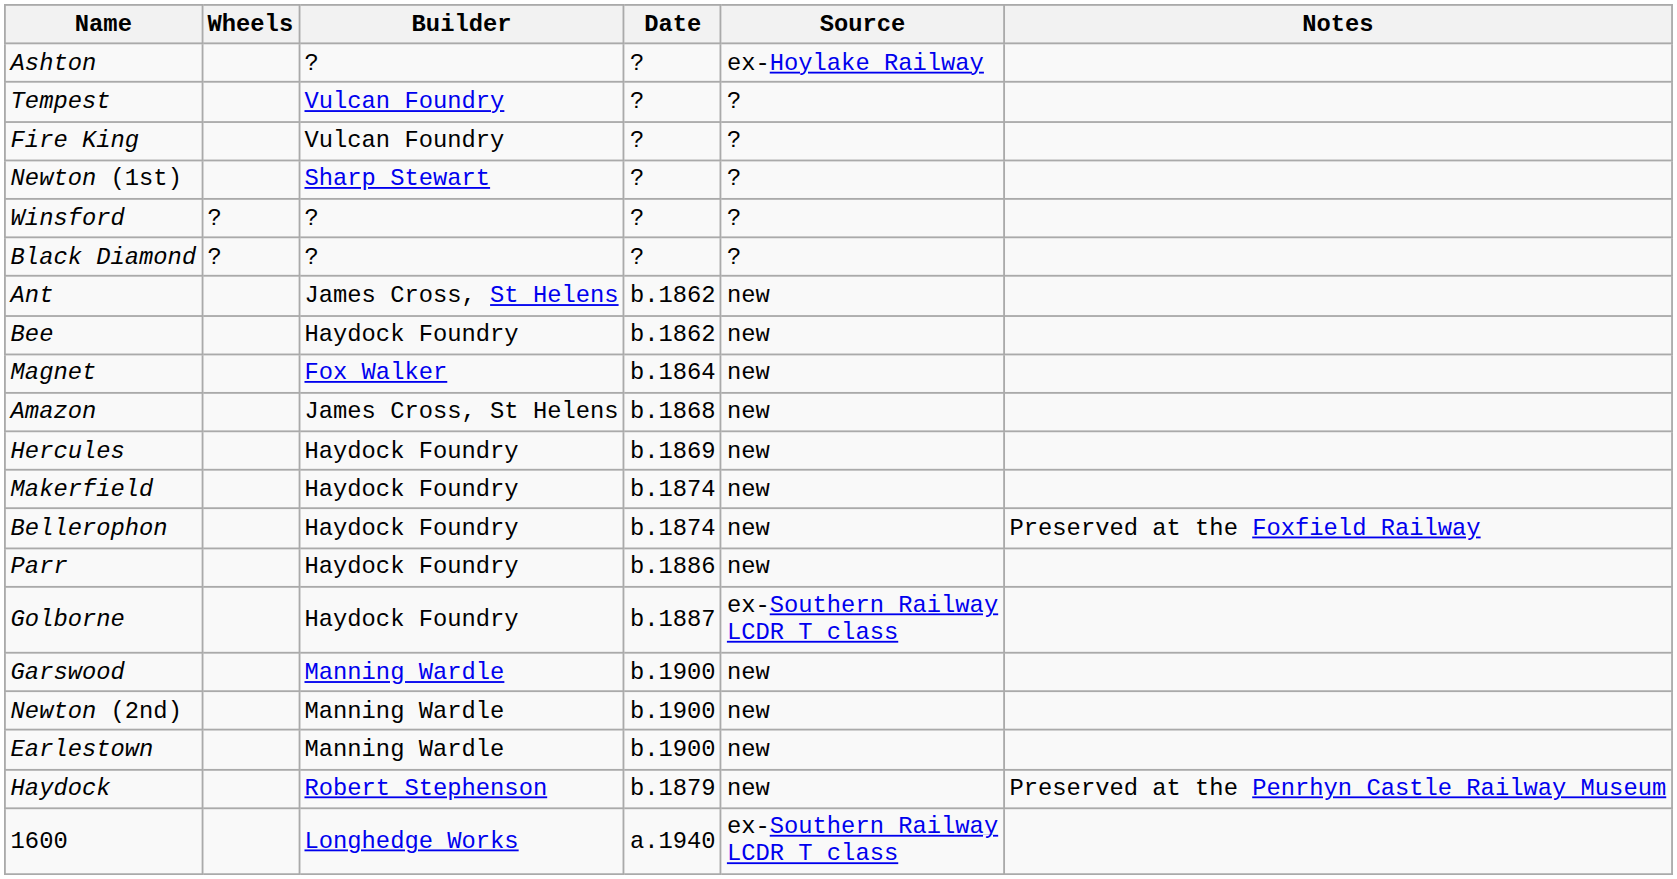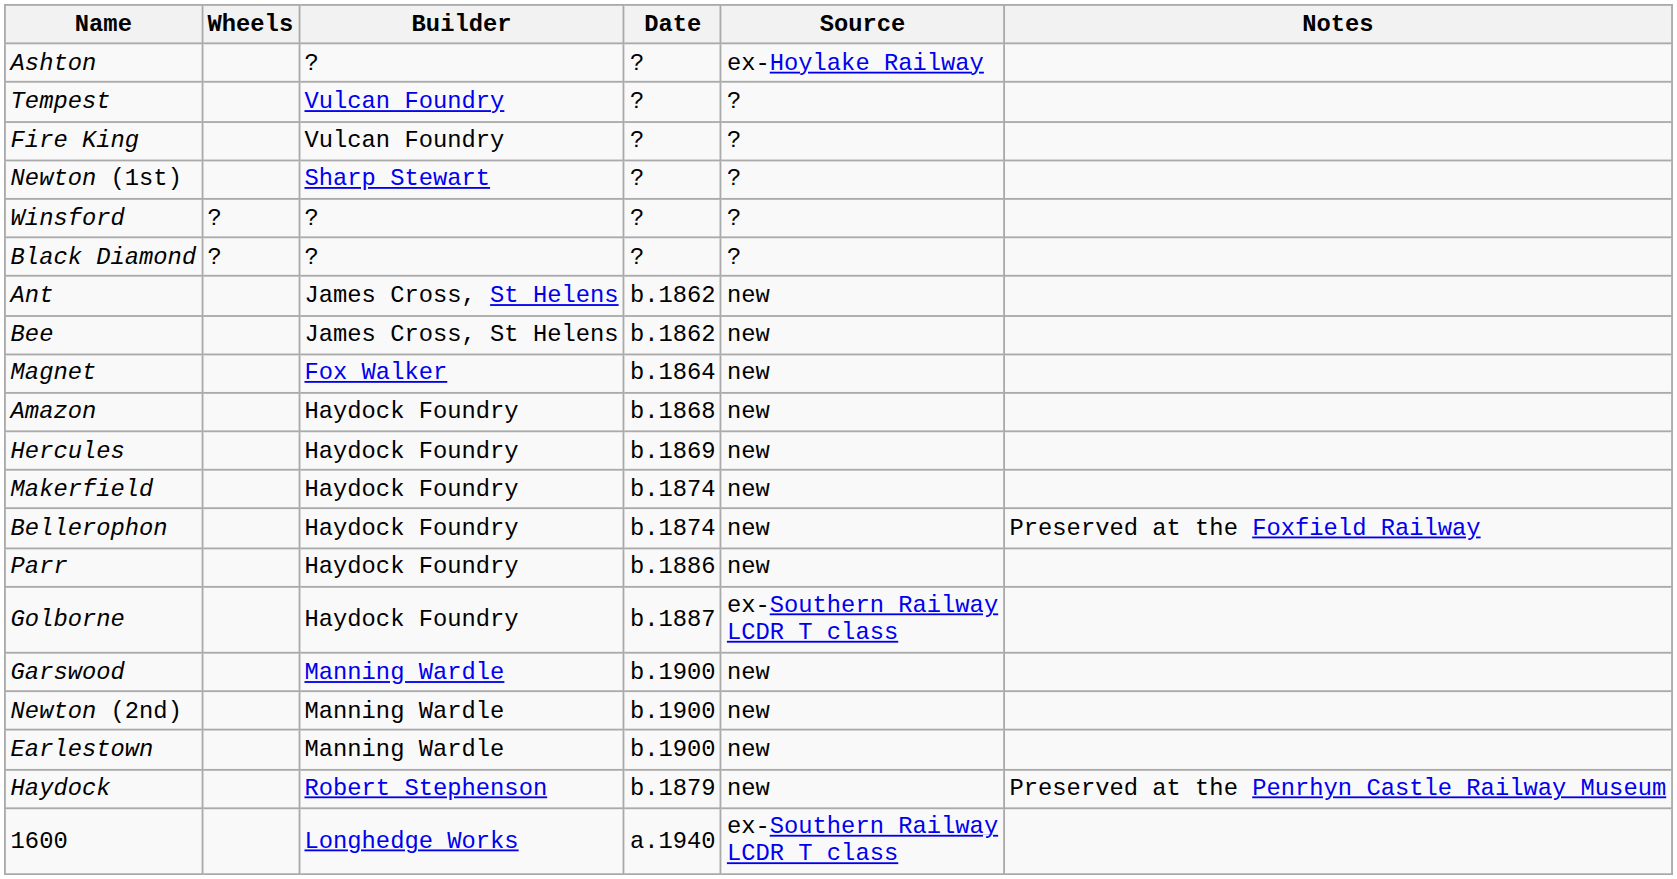Bee | Builder: Haydock Foundry -> James Cross, St Helens
Amazon | Builder: James Cross, St Helens -> Haydock Foundry
